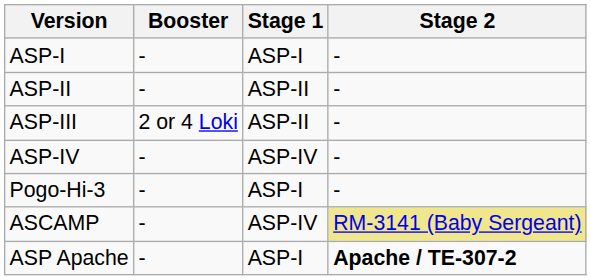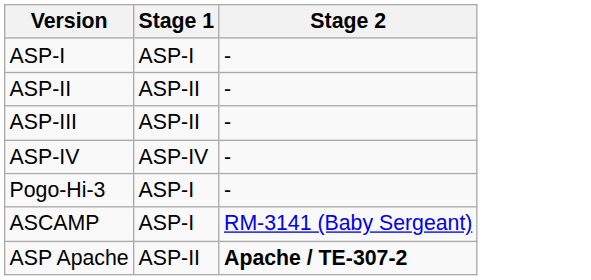- column: Booster | - | - | 2 or 4 Loki | - | - | - | -
ASCAMP | Stage 1: ASP-IV -> ASP-I
ASCAMP | Stage 2: khaki background -> no background
ASP Apache | Stage 1: ASP-I -> ASP-II
